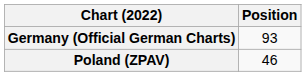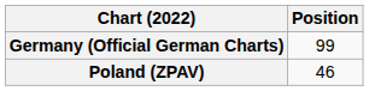Germany (Official German Charts) | Position: 93 -> 99
